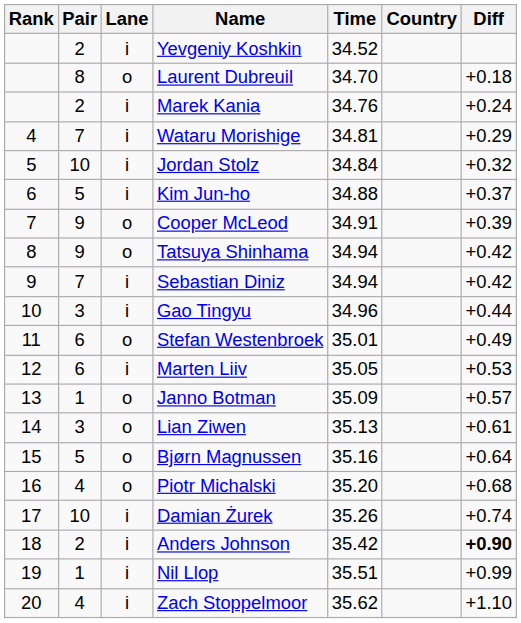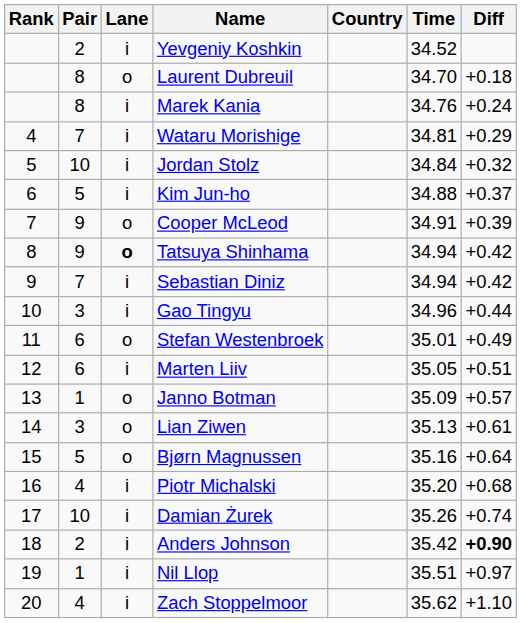columns swapped: Country <-> Time
Marek Kania | Pair: 2 -> 8
Tatsuya Shinhama | Lane: normal -> bold
Marten Liiv | Diff: +0.53 -> +0.51
Piotr Michalski | Lane: o -> i
Nil Llop | Diff: +0.99 -> +0.97
